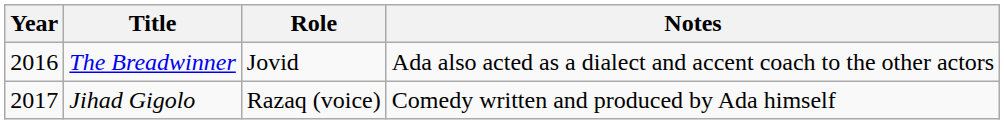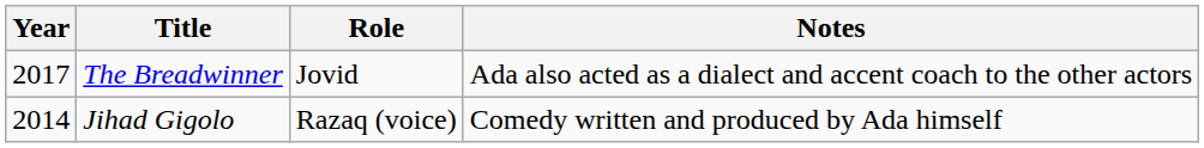The Breadwinner | Year: 2016 -> 2017
Jihad Gigolo | Year: 2017 -> 2014
